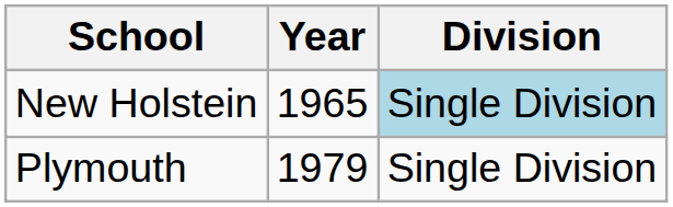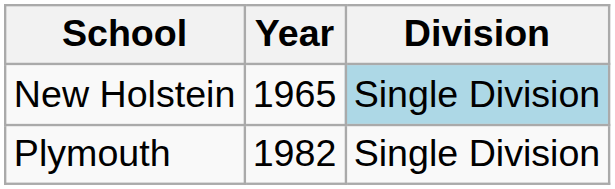Plymouth | Year: 1979 -> 1982
